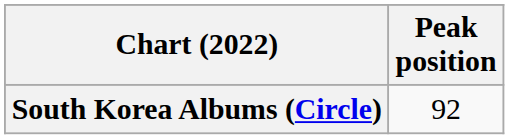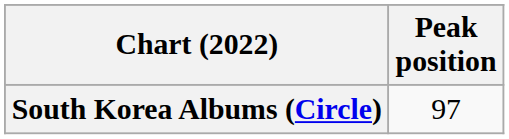South Korea Albums (Circle) | Peak position: 92 -> 97
